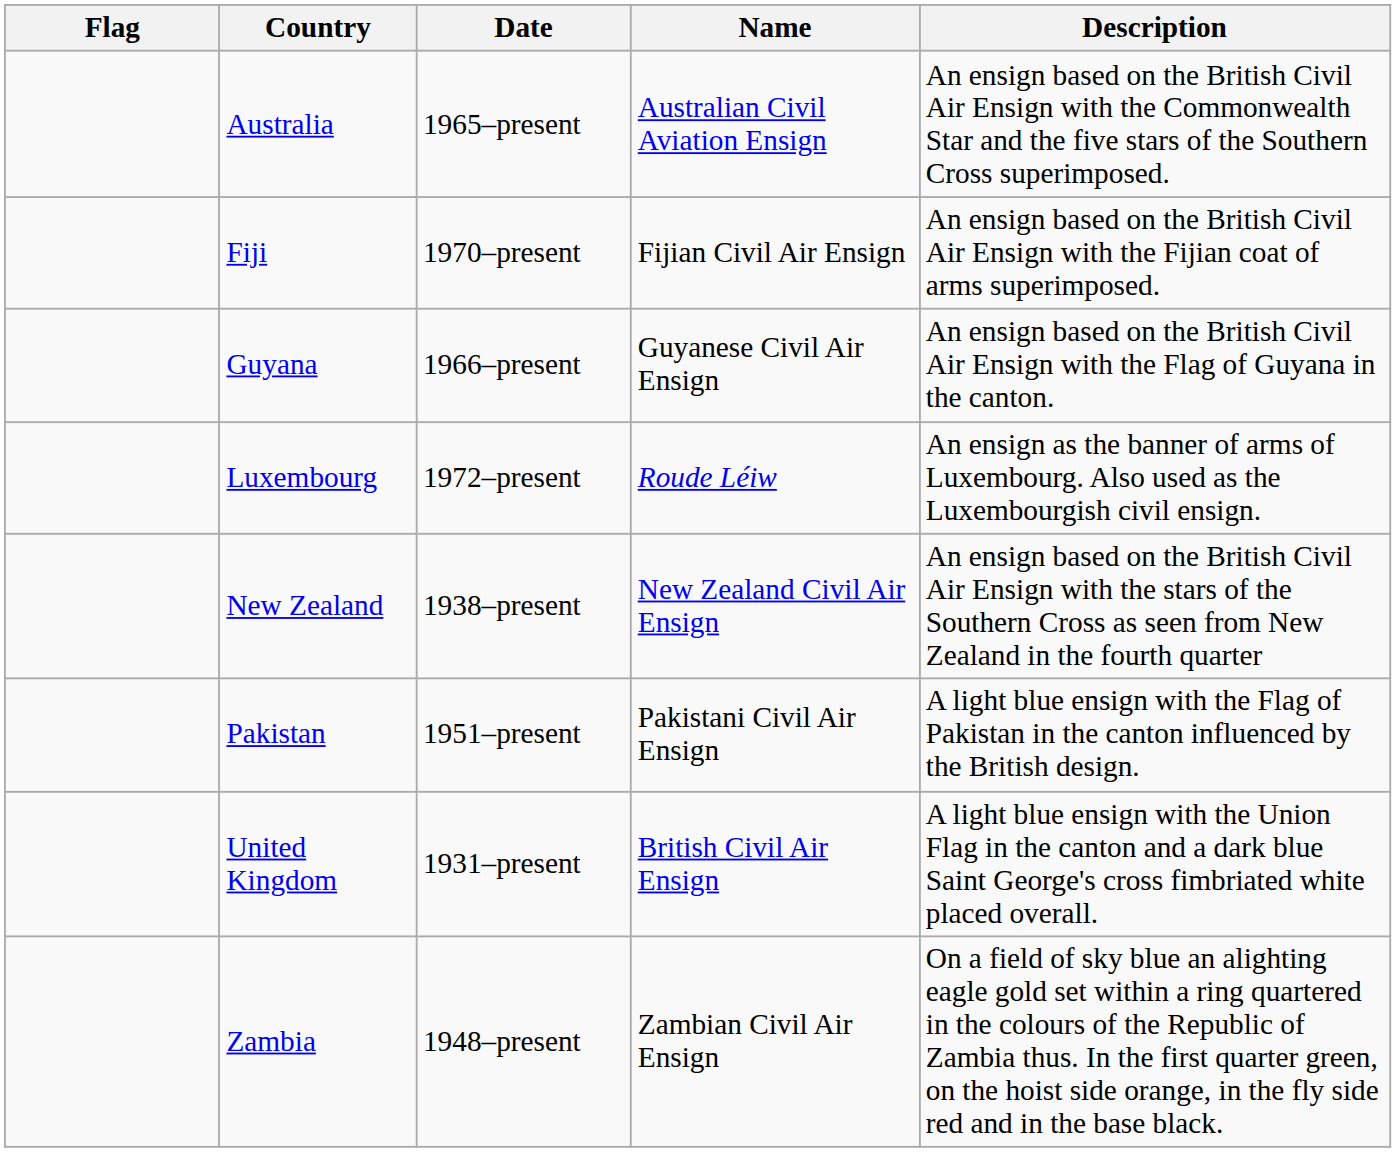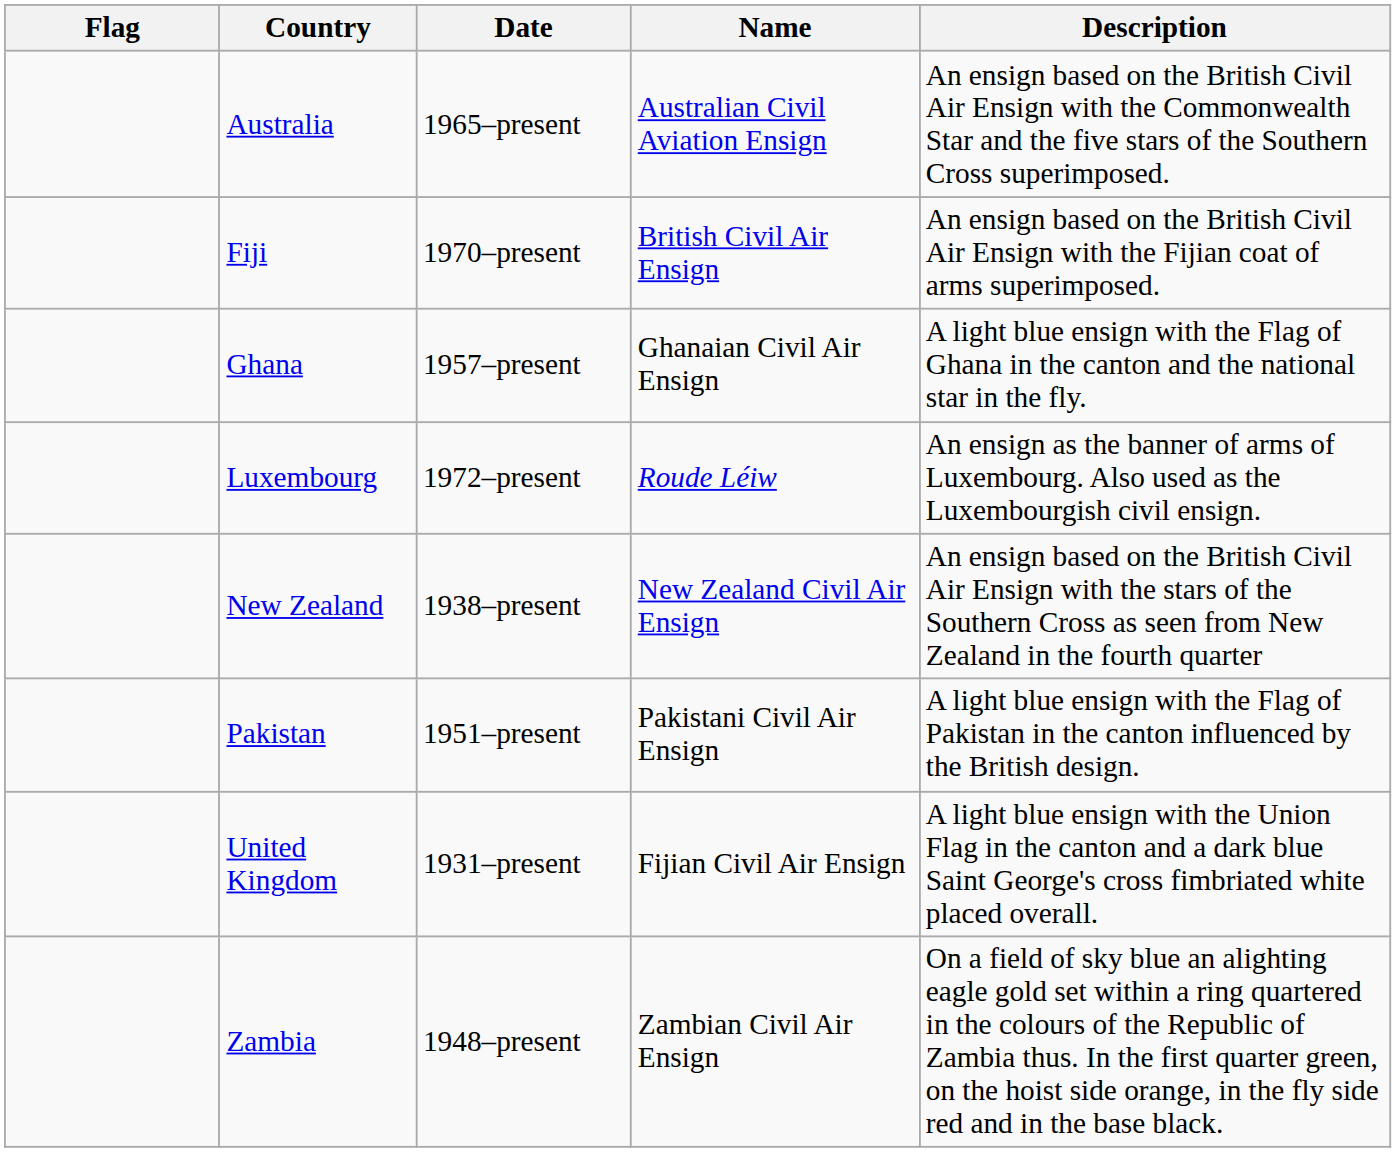Fiji | Name: Fijian Civil Air Ensign -> British Civil Air Ensign
+ row: Ghana | 1957–present | Ghanaian Civil Air Ensign | A light blue ensign with the Flag of Ghana in the canton and the national star in the fly.
- row: Guyana | 1966–present | Guyanese Civil Air Ensign | An ensign based on the British Civil Air Ensign with the Flag of Guyana in the canton.
United Kingdom | Name: British Civil Air Ensign -> Fijian Civil Air Ensign
